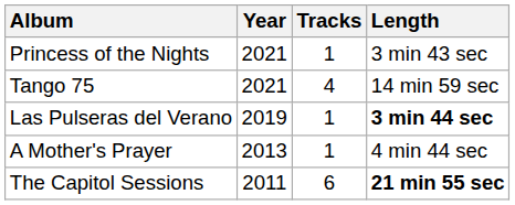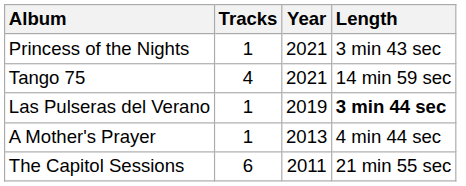columns swapped: Year <-> Tracks
The Capitol Sessions | Length: bold -> normal
